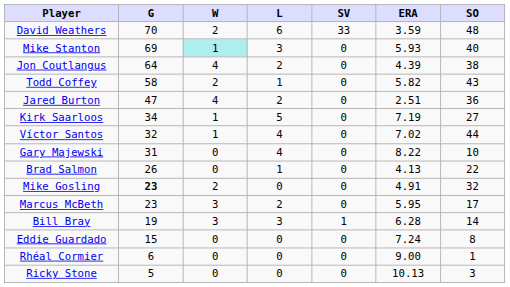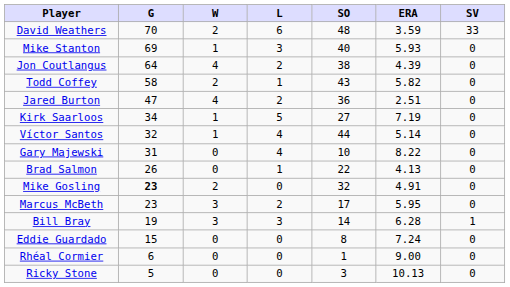columns swapped: SV <-> SO
Mike Stanton | W: paleturquoise background -> no background
Víctor Santos | ERA: 7.02 -> 5.14
